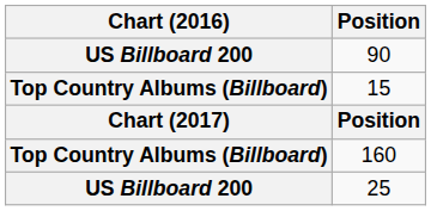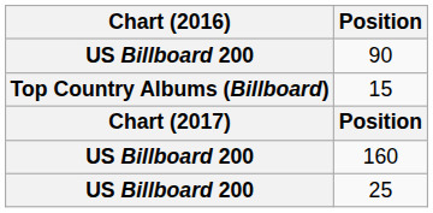160 | Chart (2016): Top Country Albums (Billboard) -> US Billboard 200
